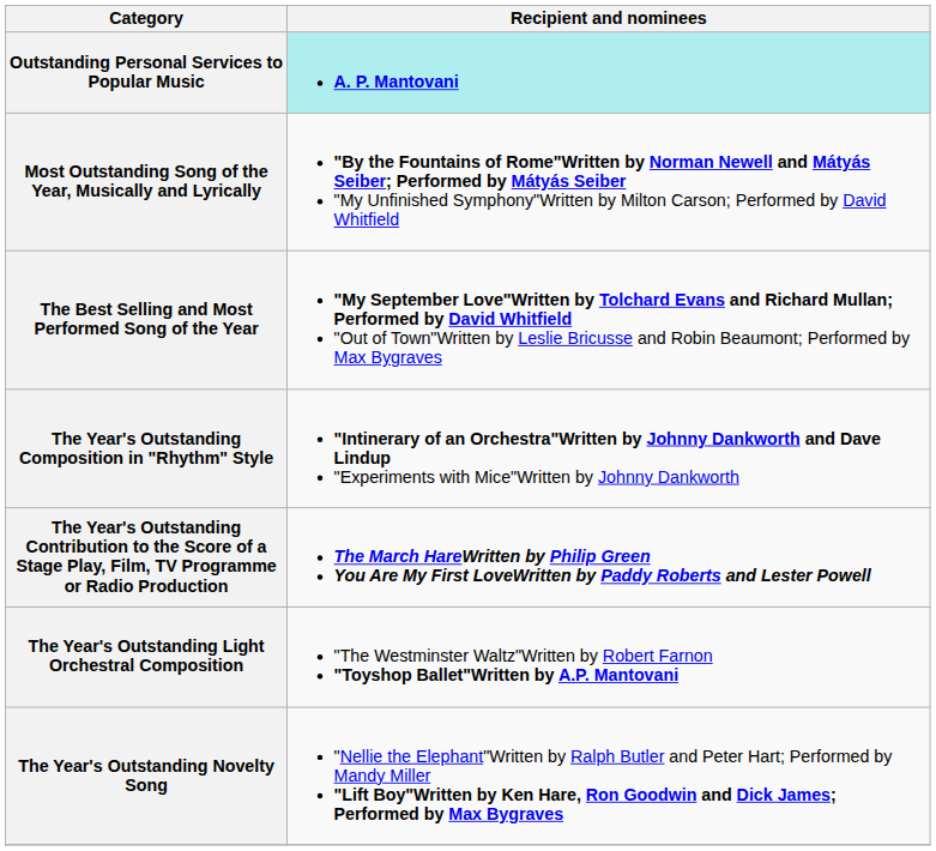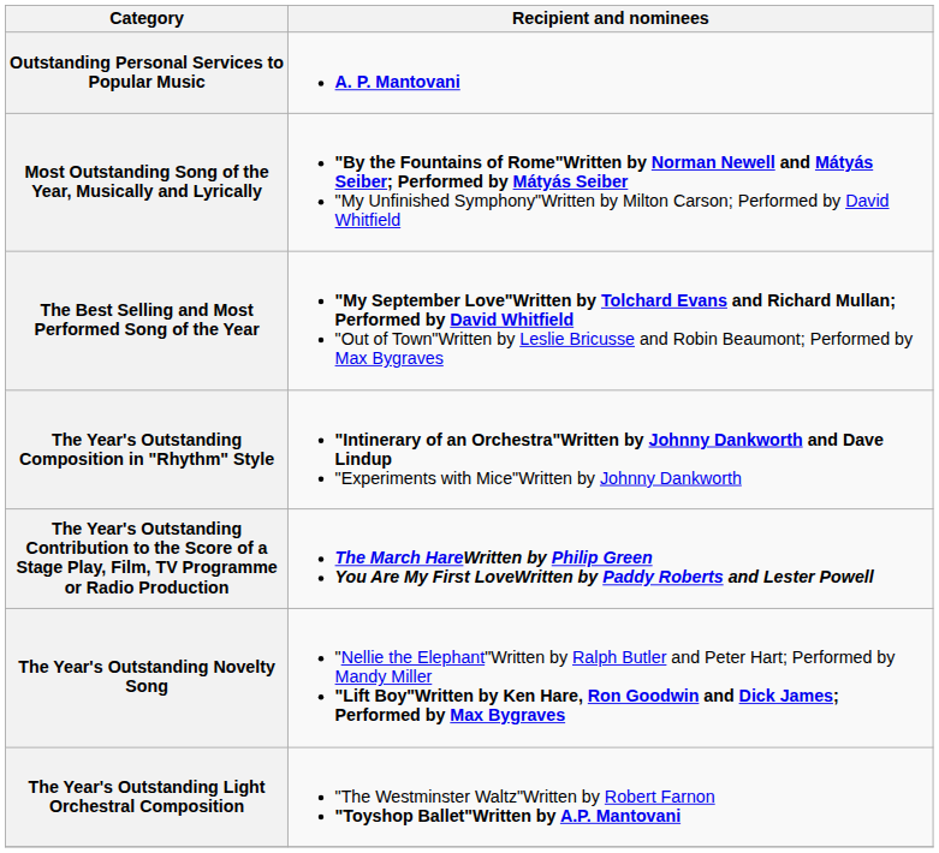Outstanding Personal Services to Popular Music | Recipient and nominees: paleturquoise background -> no background
rows swapped: The Year's Outstanding Light Orchestral Composition <-> The Year's Outstanding Novelty Song
